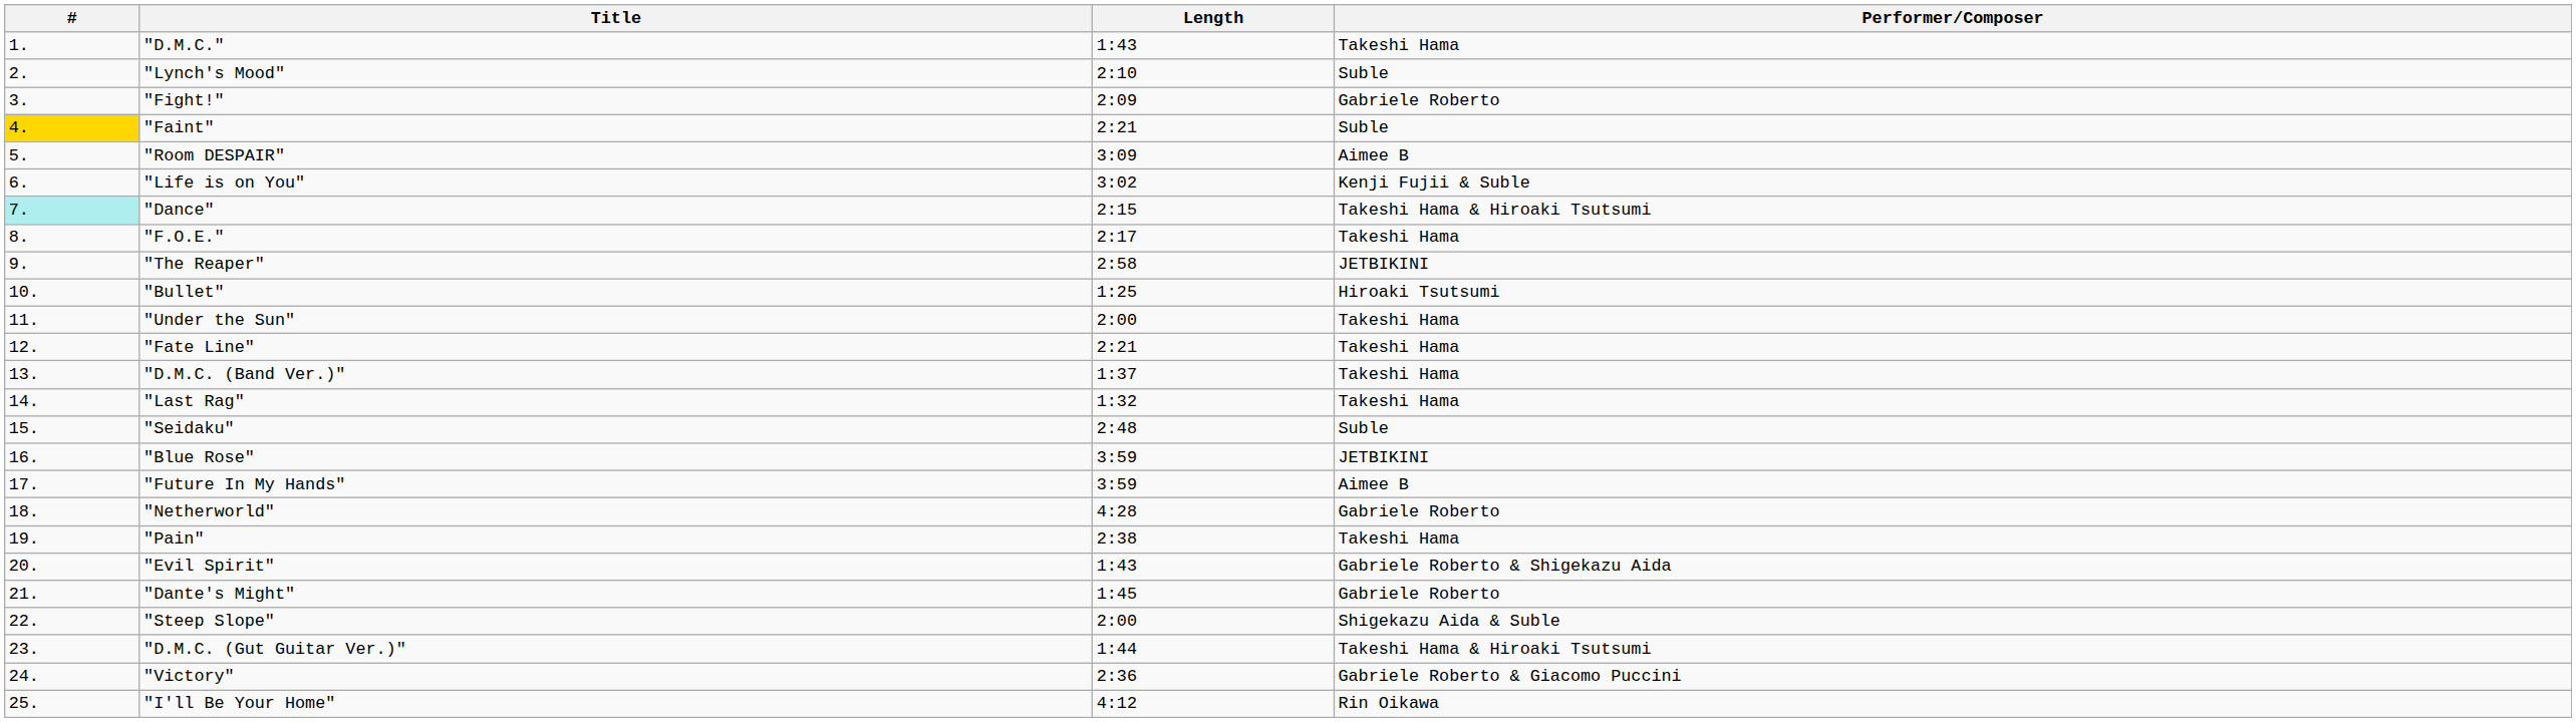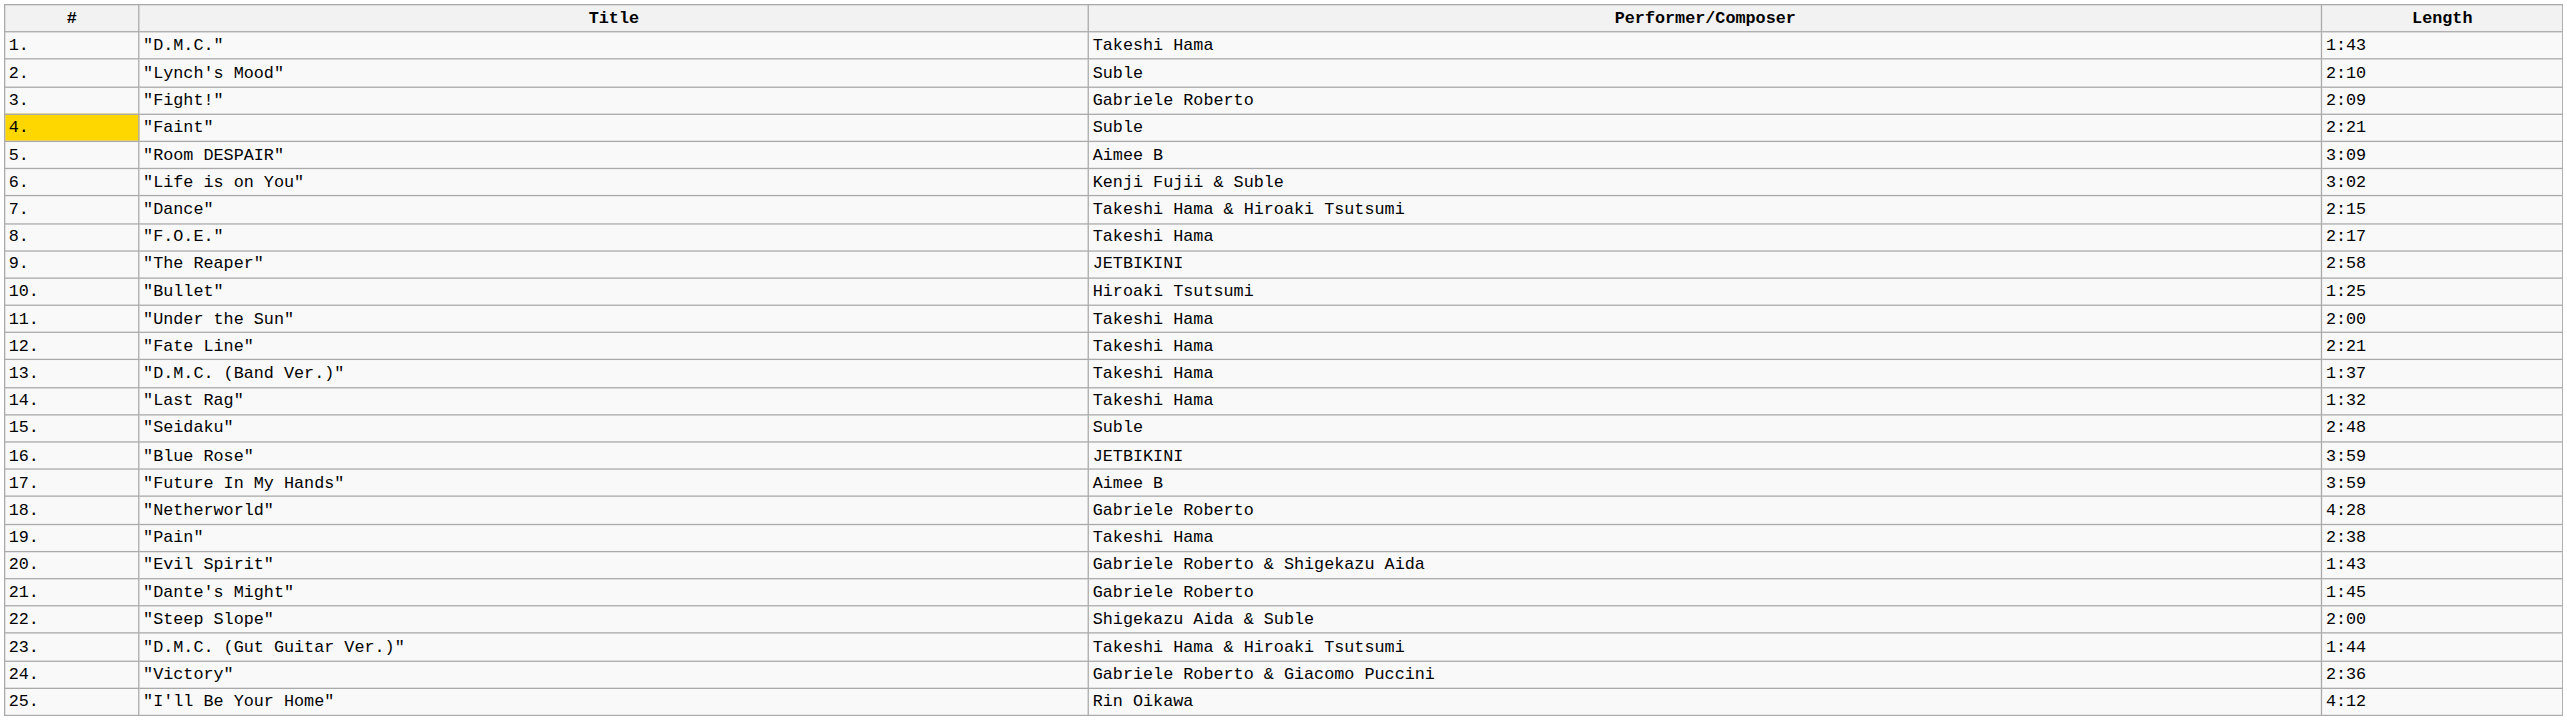columns swapped: Performer/Composer <-> Length
"Dance" | #: paleturquoise background -> no background
